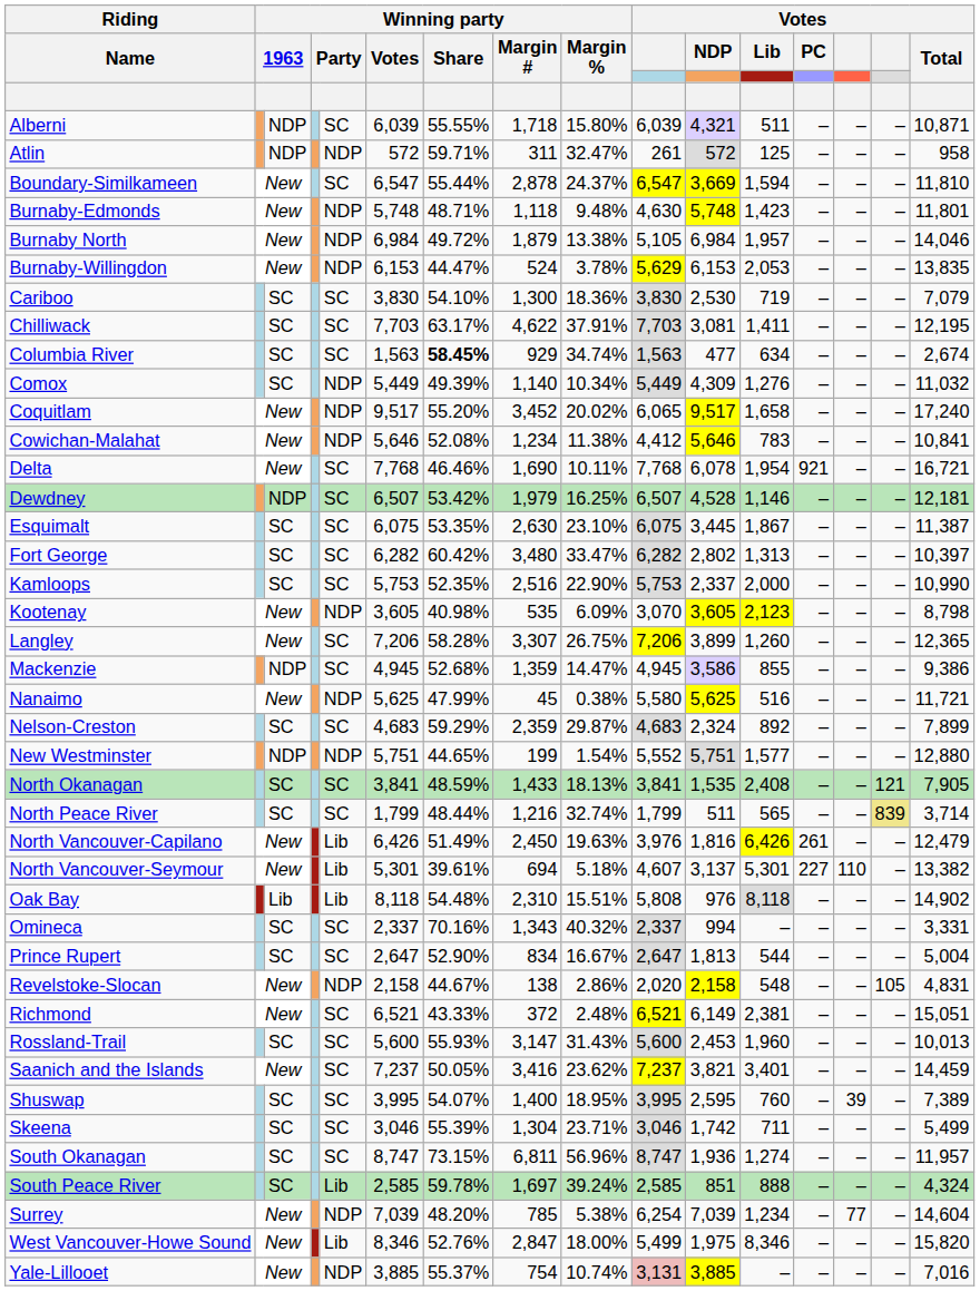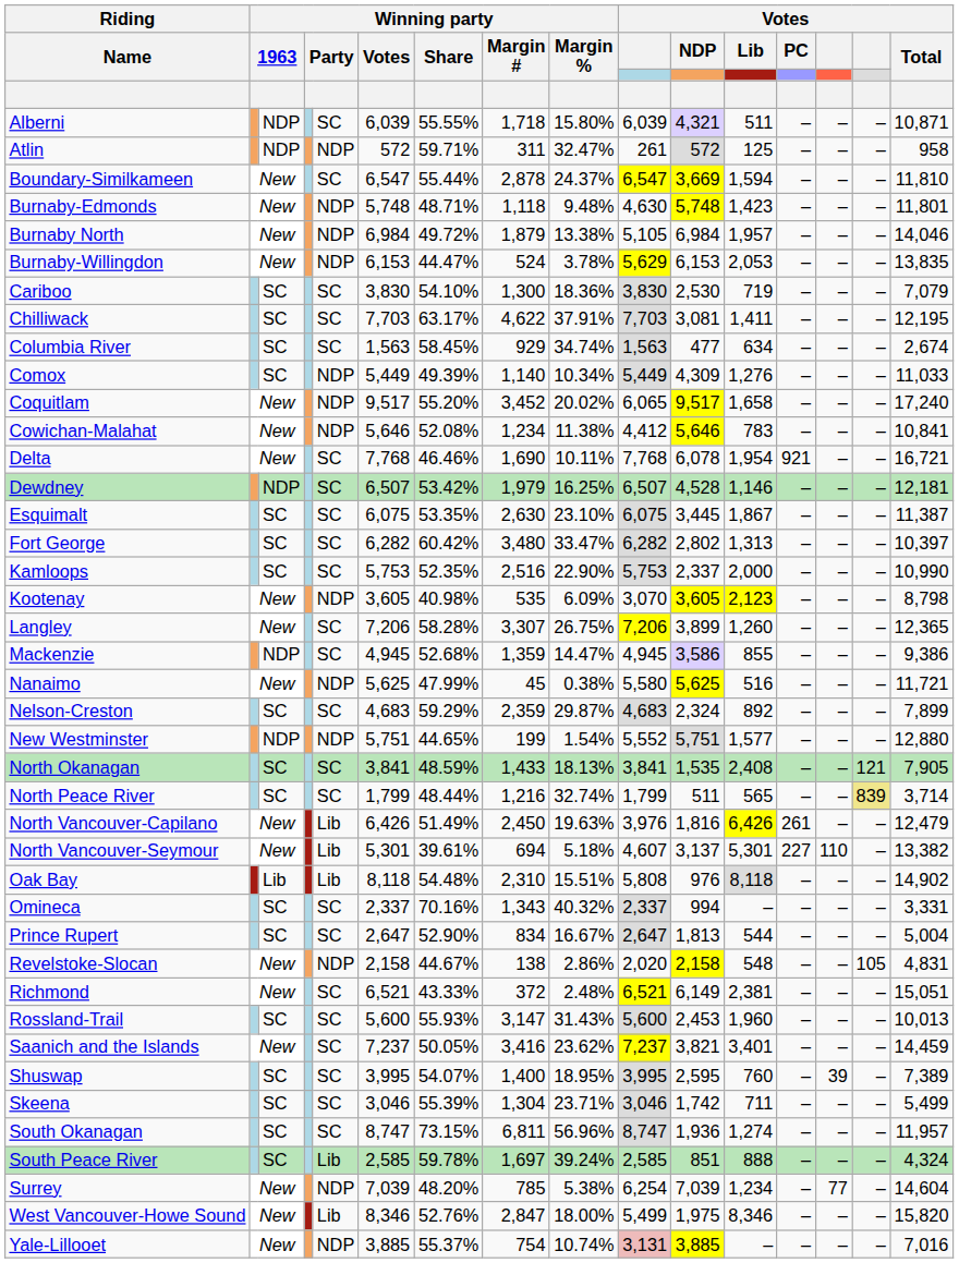Columbia River | Winning party / Share: bold -> normal
Comox | Votes / Total: 11,032 -> 11,033
